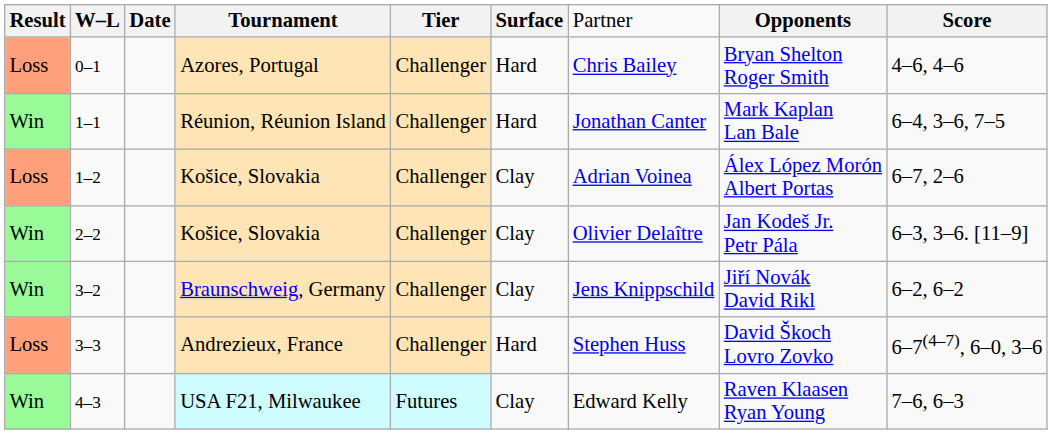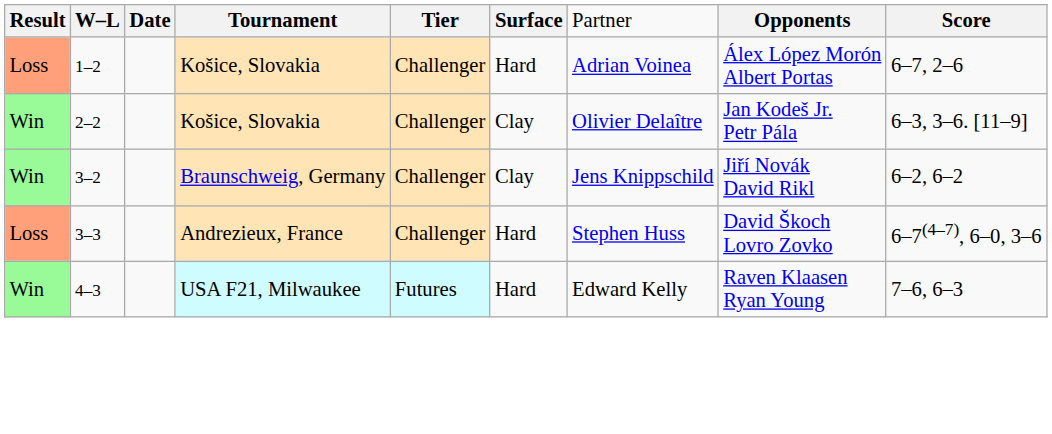- row: Loss | 0–1 | Azores, Portugal | Challenger | Hard | Chris Bailey | Bryan Shelton Roger Smith | 4–6, 4–6
- row: Win | 1–1 | Réunion, Réunion Island | Challenger | Hard | Jonathan Canter | Mark Kaplan Lan Bale | 6–4, 3–6, 7–5
1–2 | column 6: Clay -> Hard
4–3 | column 6: Clay -> Hard
